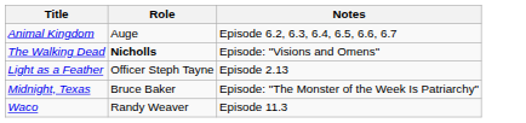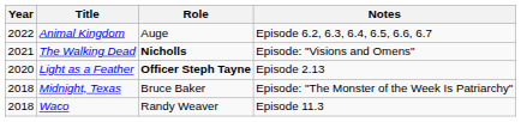+ column: Year | 2022 | 2021 | 2020 | 2018 | 2018
Light as a Feather | Role: normal -> bold
